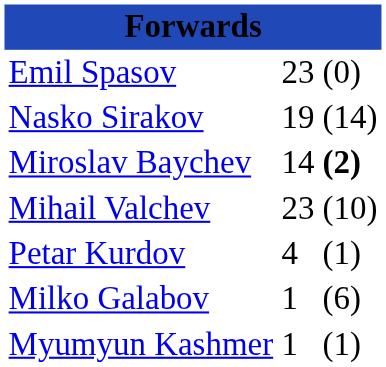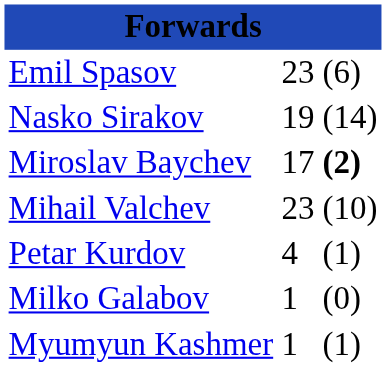Emil Spasov | column 3: (0) -> (6)
Miroslav Baychev | column 2: 14 -> 17
Milko Galabov | column 3: (6) -> (0)
